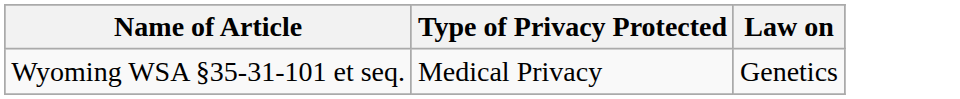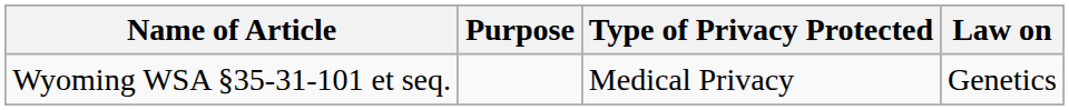+ column: Purpose
